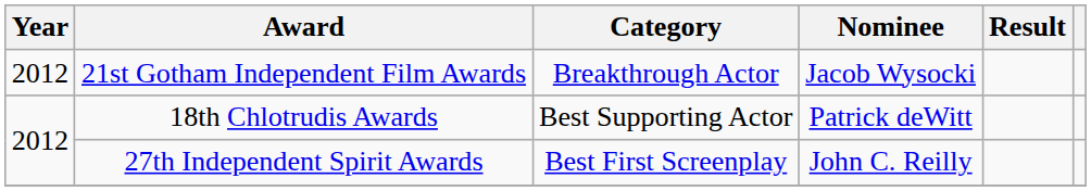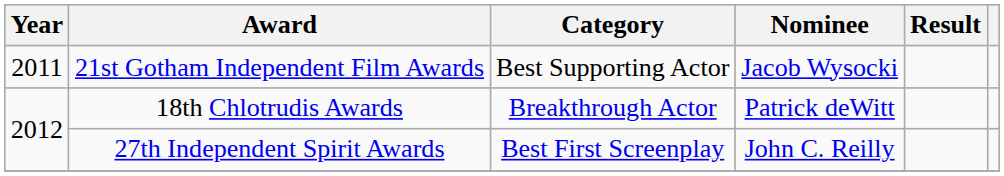21st Gotham Independent Film Awards | Year: 2012 -> 2011
21st Gotham Independent Film Awards | Category: Breakthrough Actor -> Best Supporting Actor
18th Chlotrudis Awards | Category: Best Supporting Actor -> Breakthrough Actor
